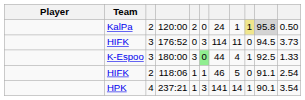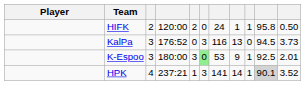120:00 | Team: KalPa -> HIFK
120:00 | column 9: khaki background -> no background
120:00 | column 10: lightgrey background -> no background
176:52 | Team: HIFK -> KalPa
176:52 | column 7: 114 -> 116
176:52 | column 8: 11 -> 13
180:00 | column 7: 44 -> 53
180:00 | column 8: 4 -> 9
180:00 | column 11: 1.33 -> 2.01
- row: HIFK | 2 | 118:06 | 1 | 1 | 46 | 5 | 0 | 91.1 | 2.54
237:21 | column 10: no background -> lightgrey background
237:21 | column 11: 3.54 -> 3.52
